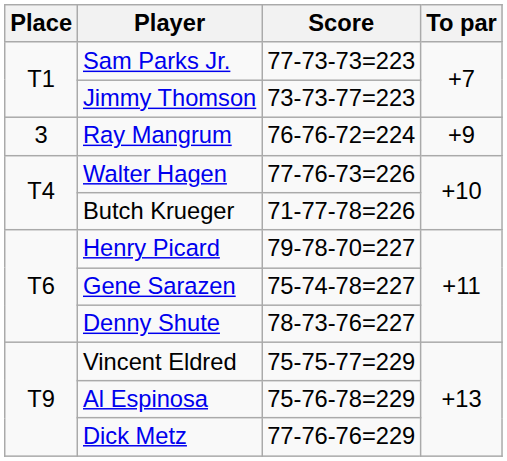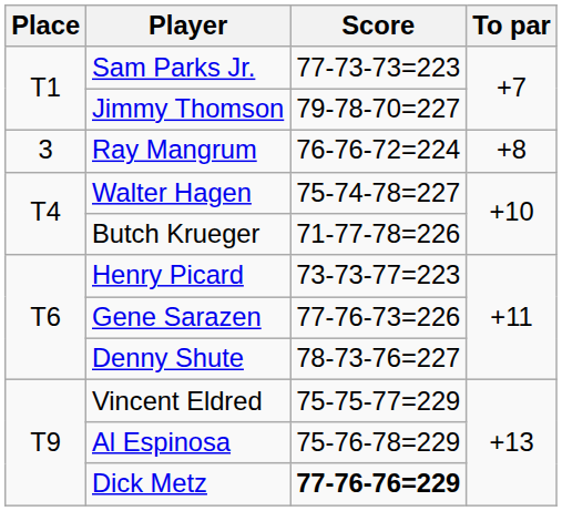Jimmy Thomson | Score: 73-73-77=223 -> 79-78-70=227
Ray Mangrum | To par: +9 -> +8
Walter Hagen | Score: 77-76-73=226 -> 75-74-78=227
Henry Picard | Score: 79-78-70=227 -> 73-73-77=223
Gene Sarazen | Score: 75-74-78=227 -> 77-76-73=226
Dick Metz | Score: normal -> bold
